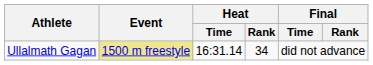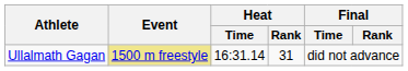Ullalmath Gagan | Heat / Rank: 34 -> 31
